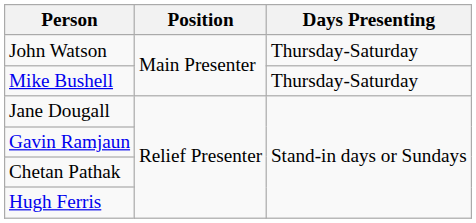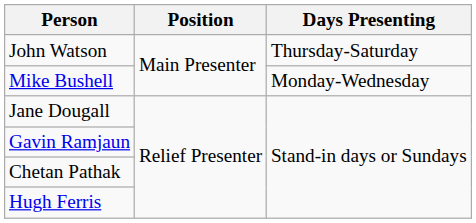Mike Bushell | Days Presenting: Thursday-Saturday -> Monday-Wednesday
